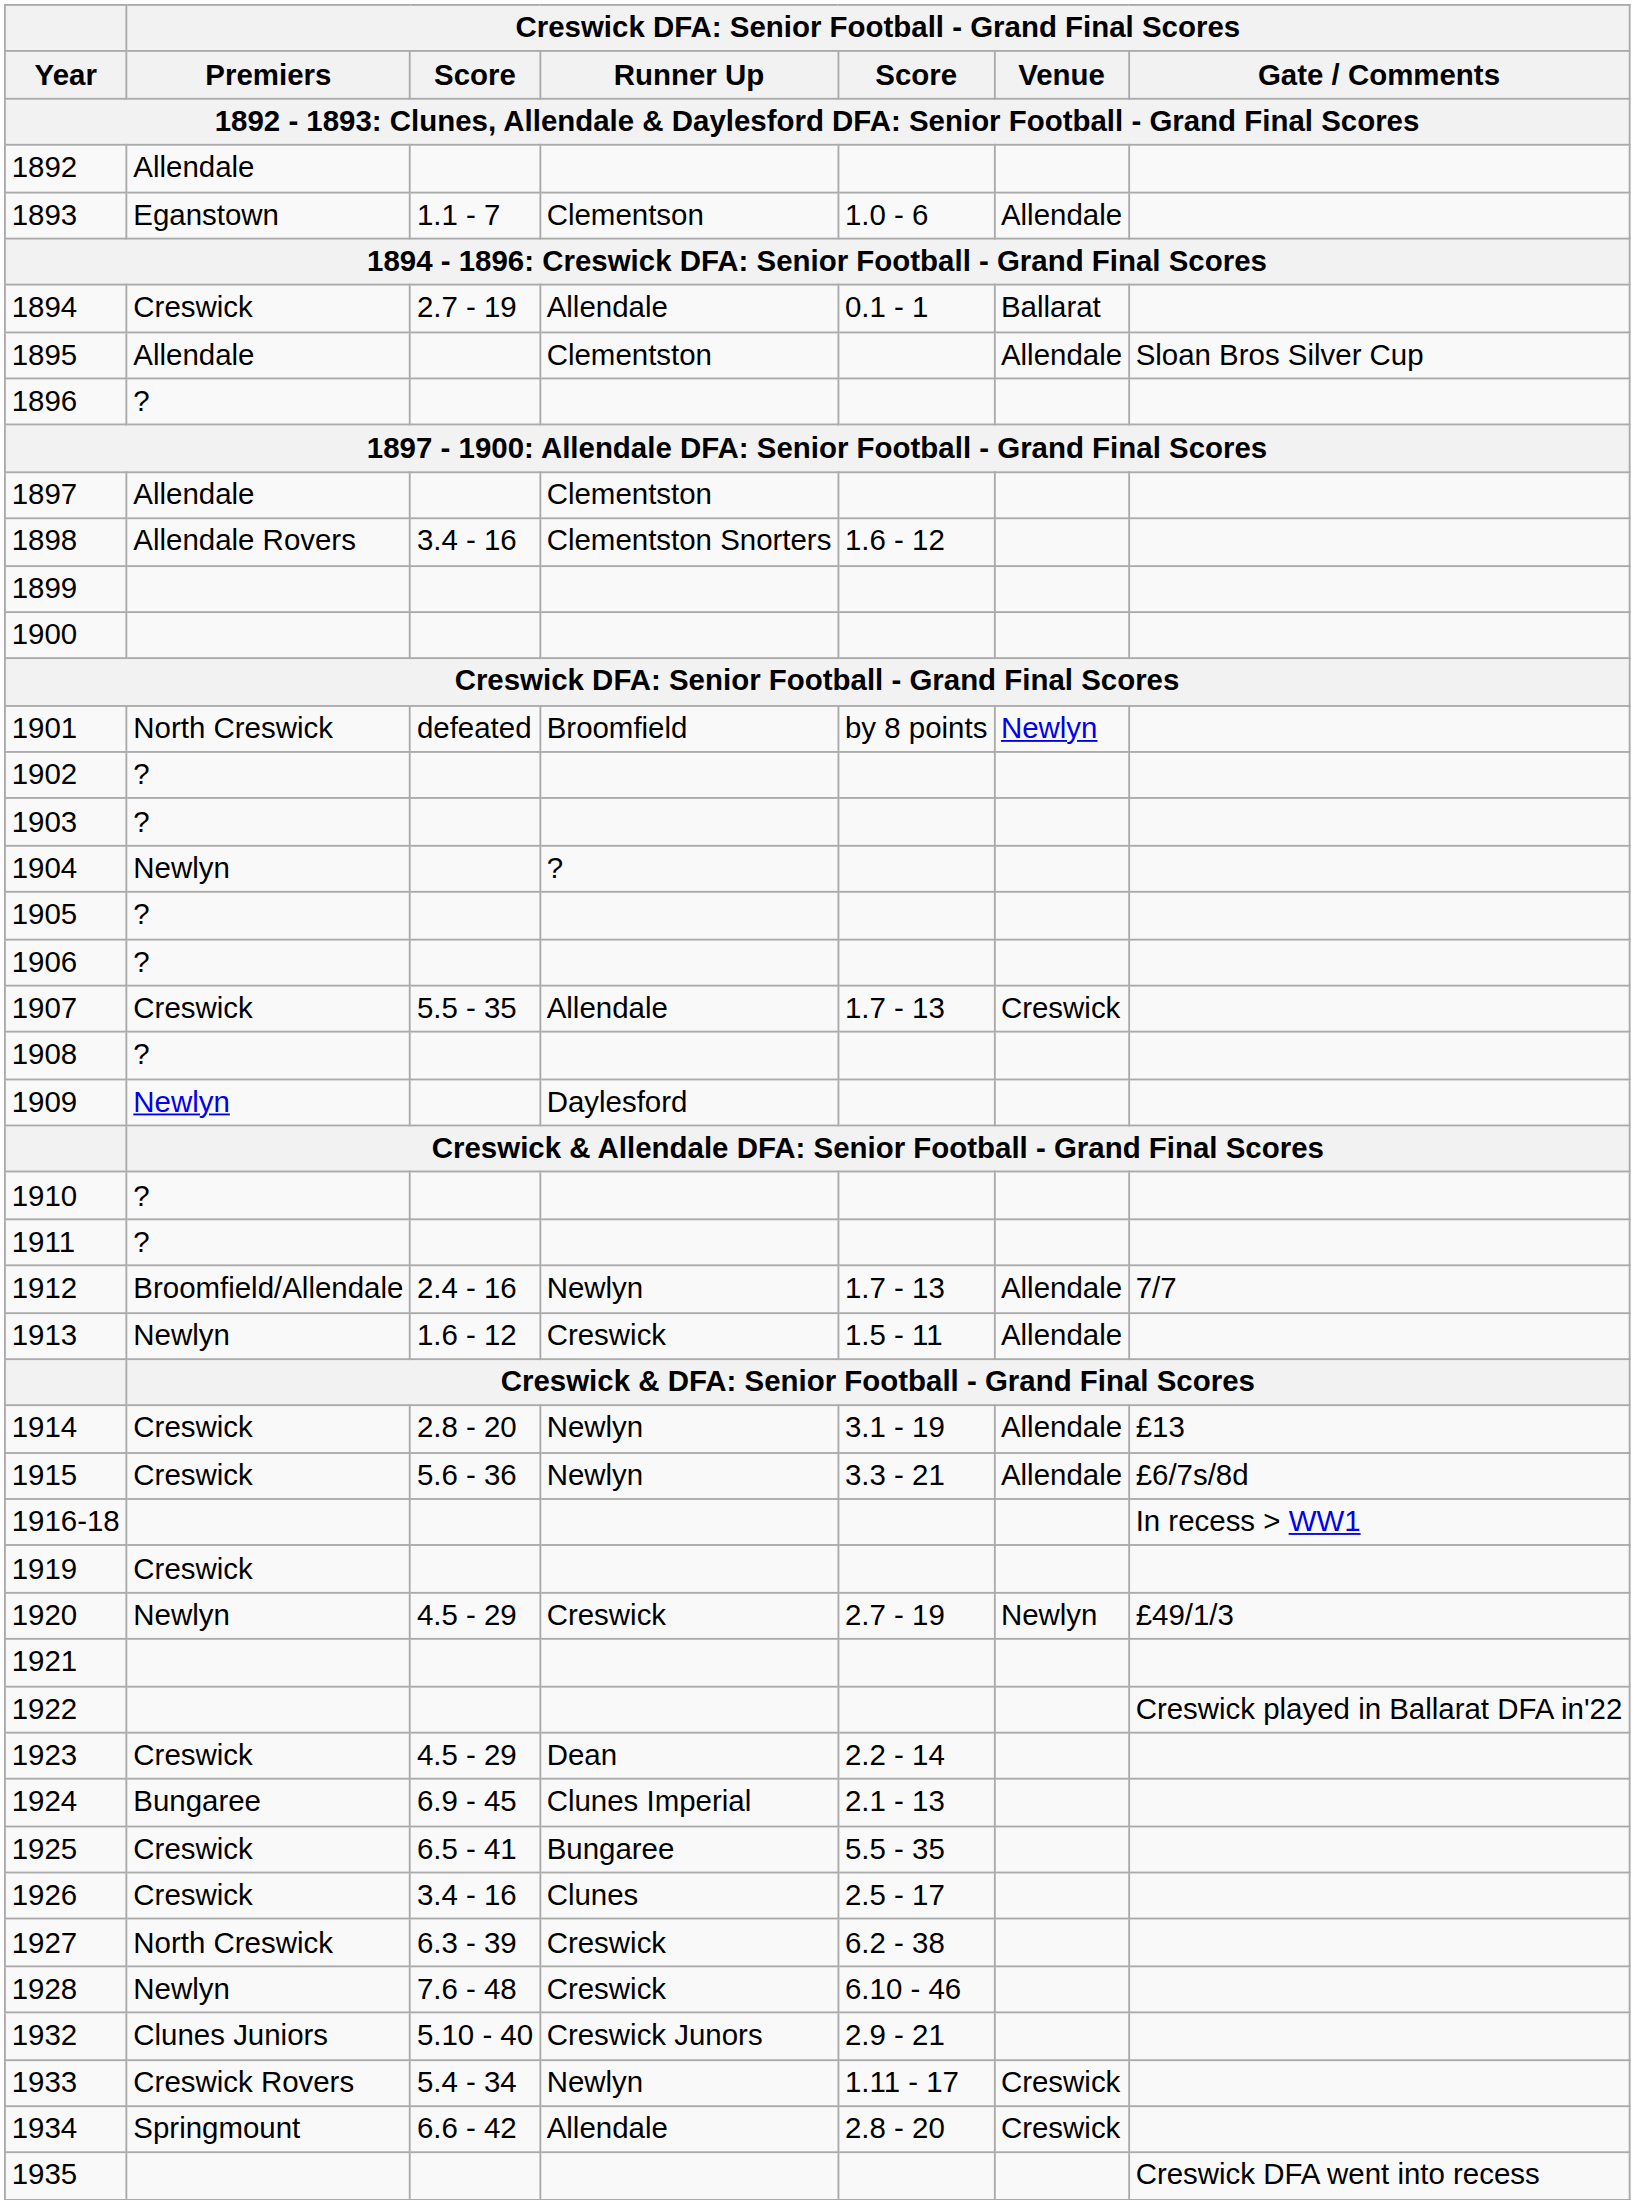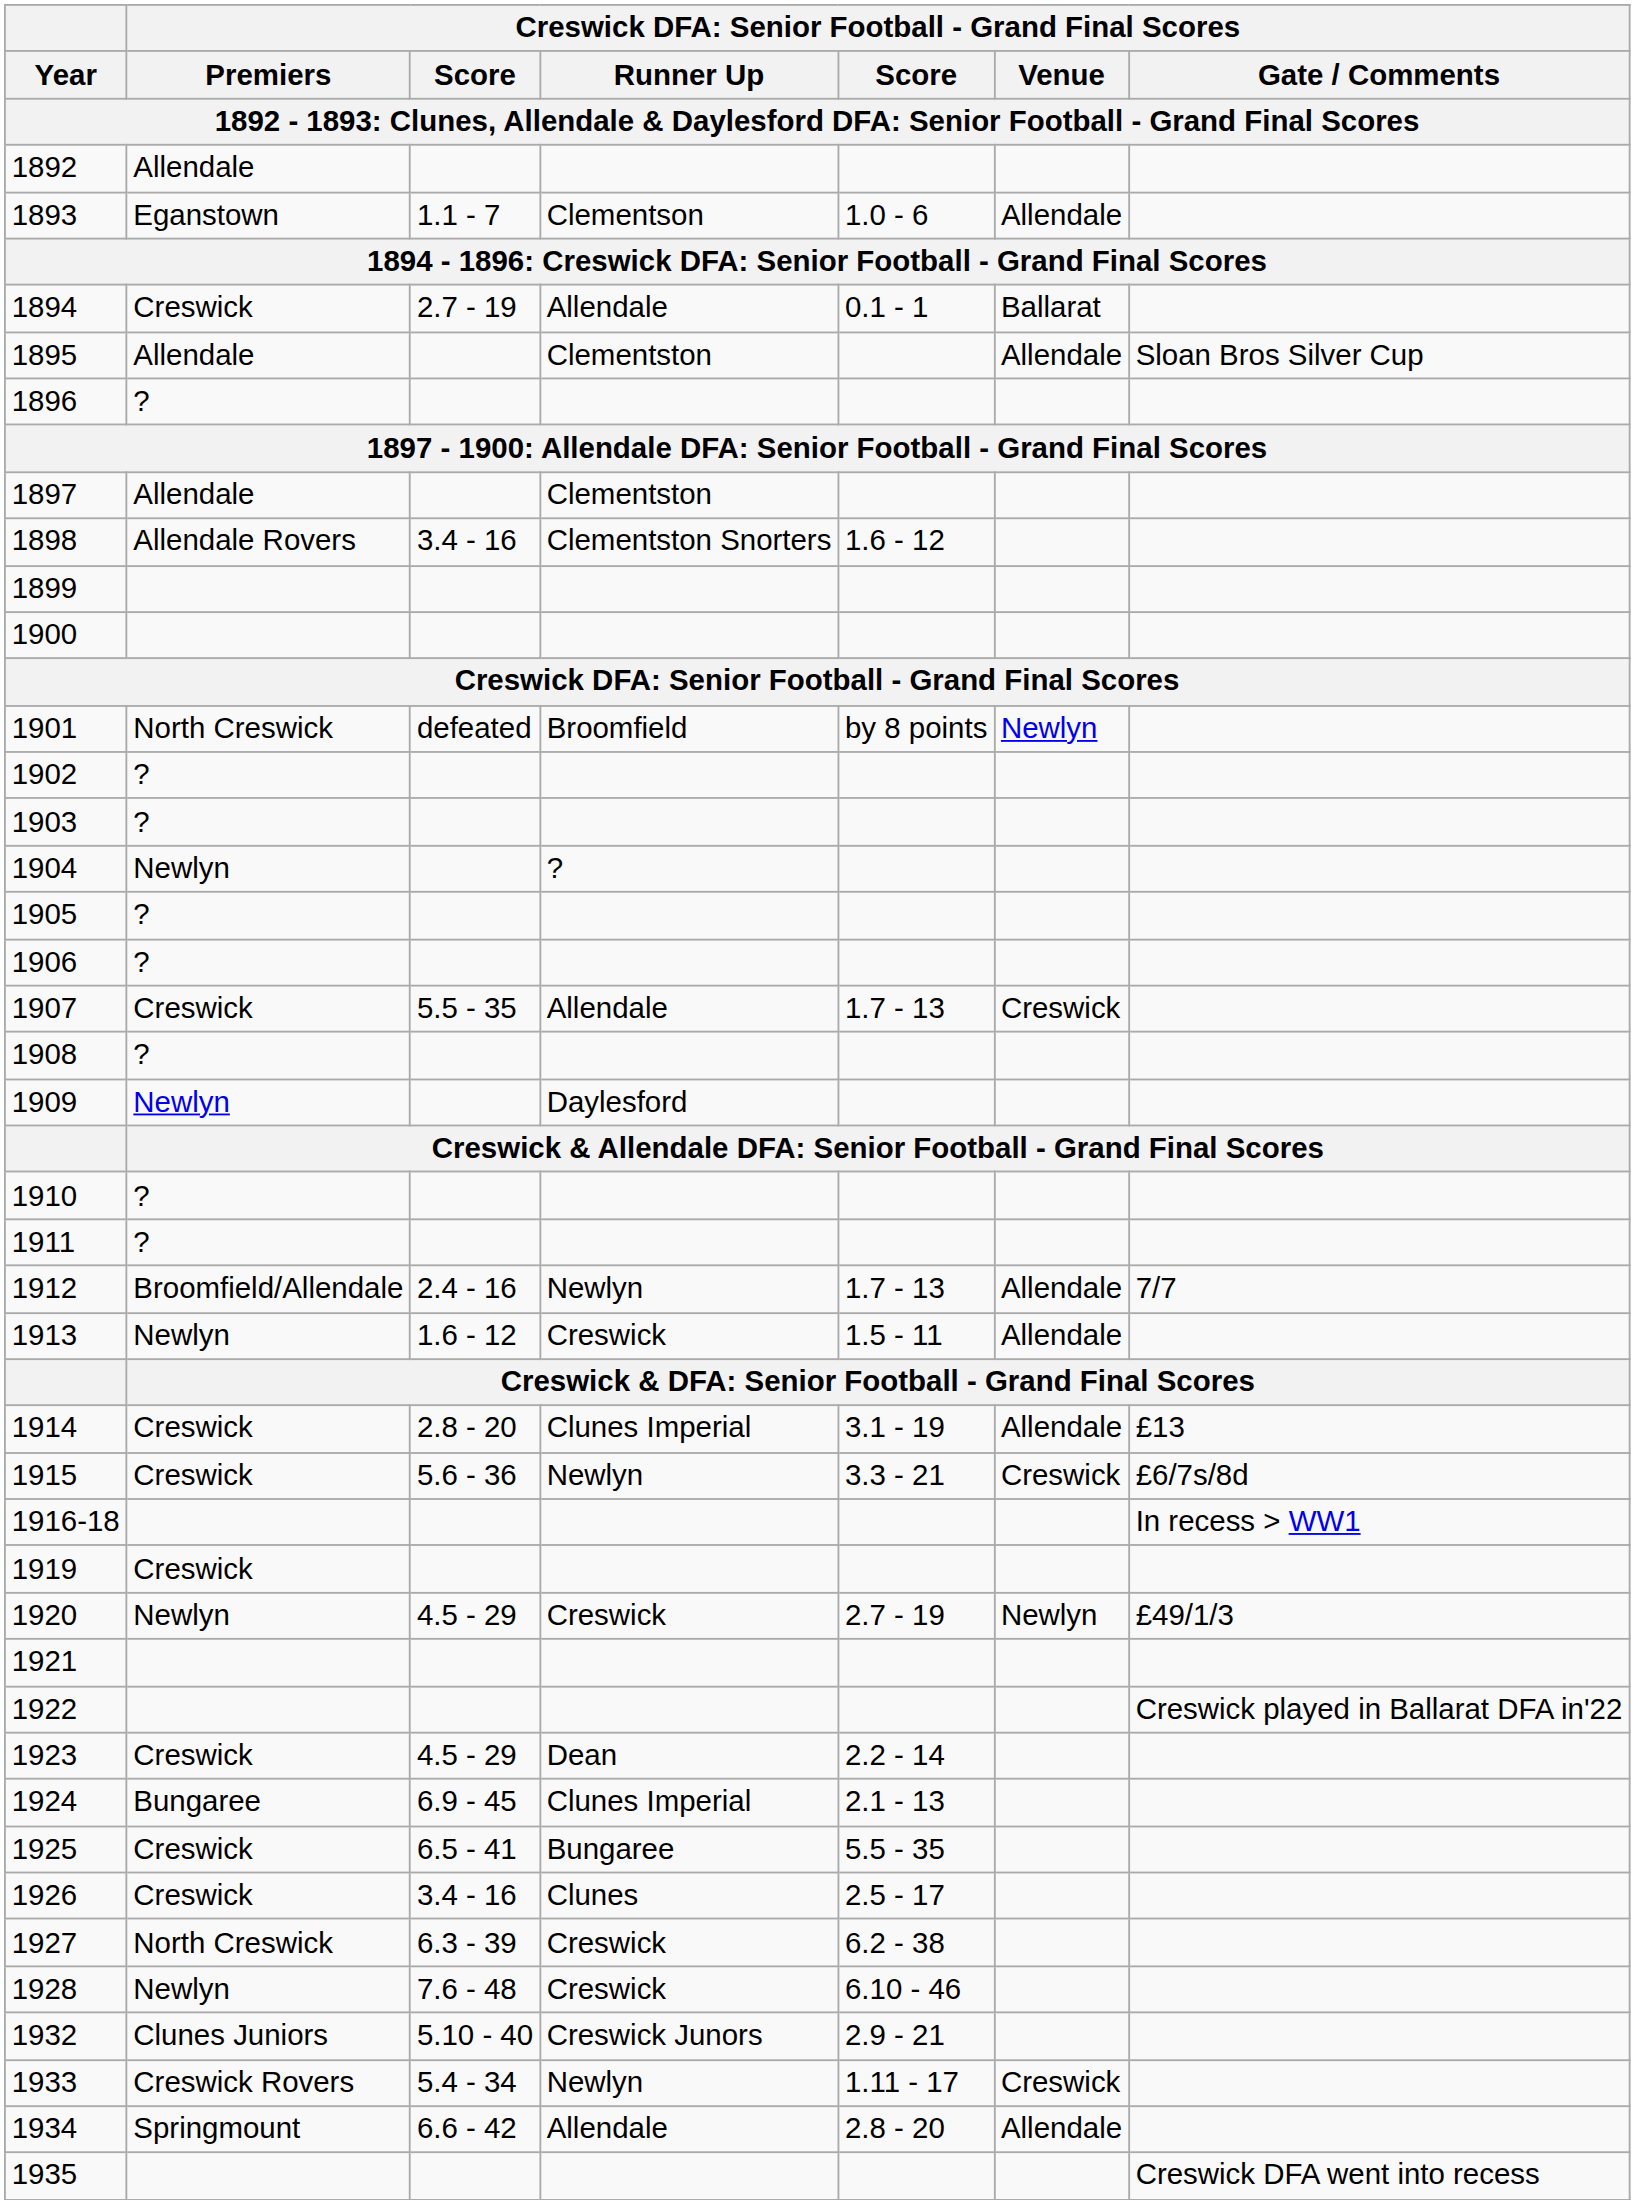1914 | column 4: Newlyn -> Clunes Imperial
1915 | column 6: Allendale -> Creswick
1934 | column 6: Creswick -> Allendale
